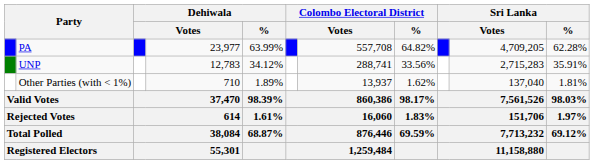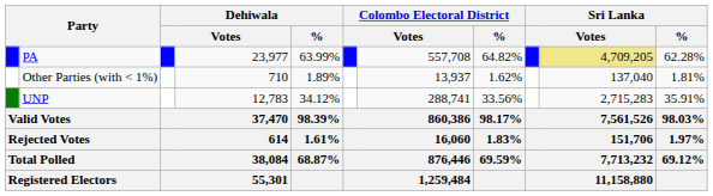PA | column 10: no background -> khaki background
rows swapped: UNP <-> Other Parties (with < 1%)
